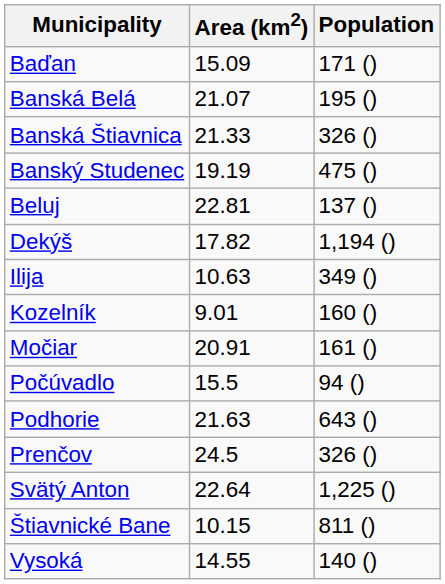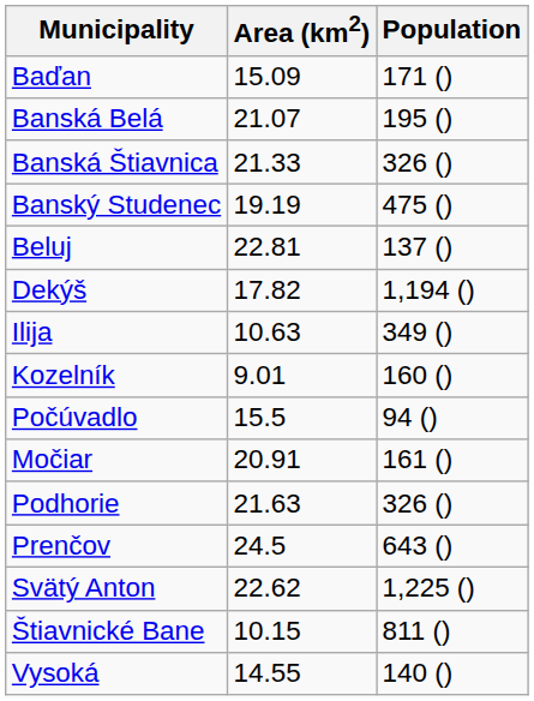rows swapped: Močiar <-> Počúvadlo
Podhorie | Population: 643 () -> 326 ()
Prenčov | Population: 326 () -> 643 ()
Svätý Anton | Area (km2): 22.64 -> 22.62
